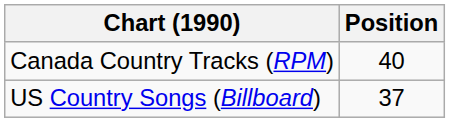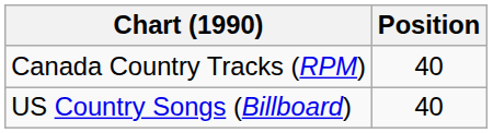US Country Songs (Billboard) | Position: 37 -> 40
